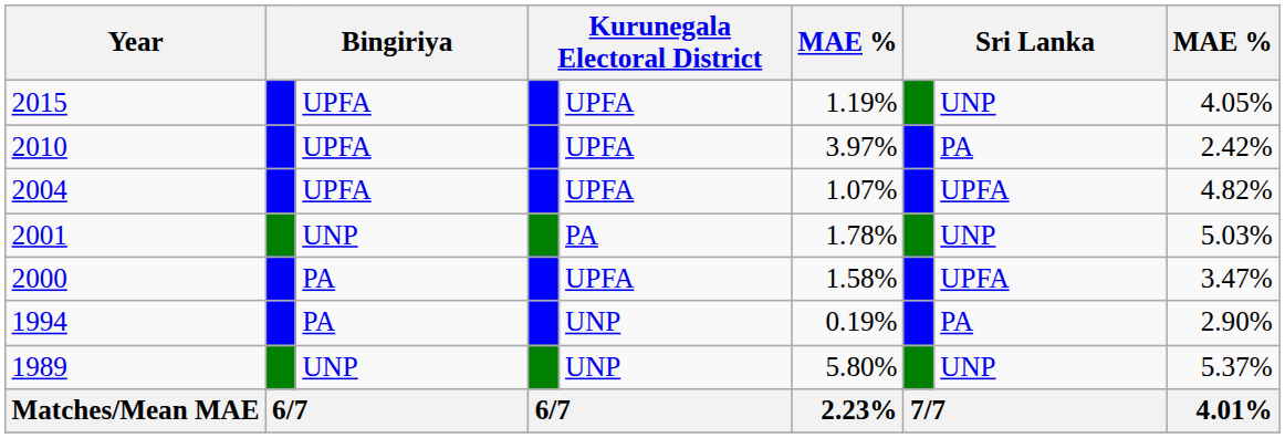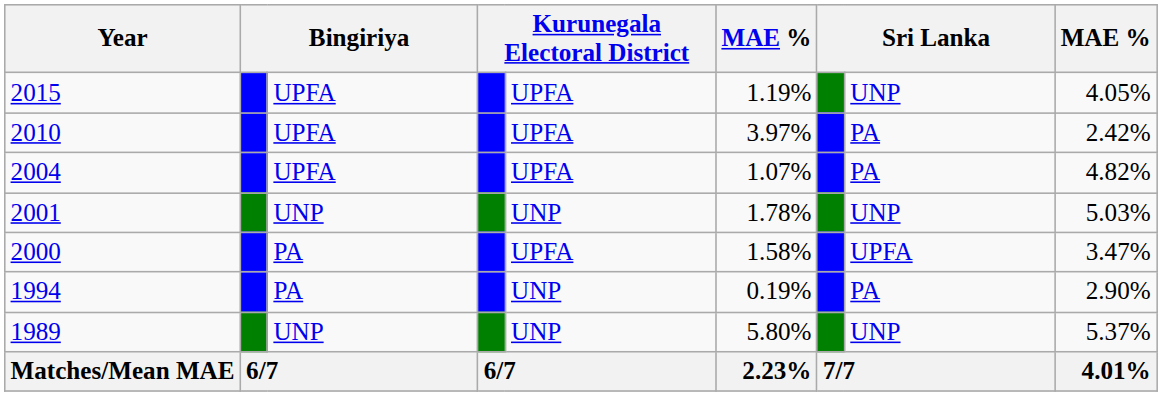2004 | column 8: UPFA -> PA
2001 | column 5: PA -> UNP
